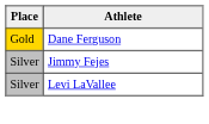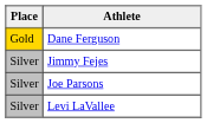+ row: Silver | Joe Parsons
